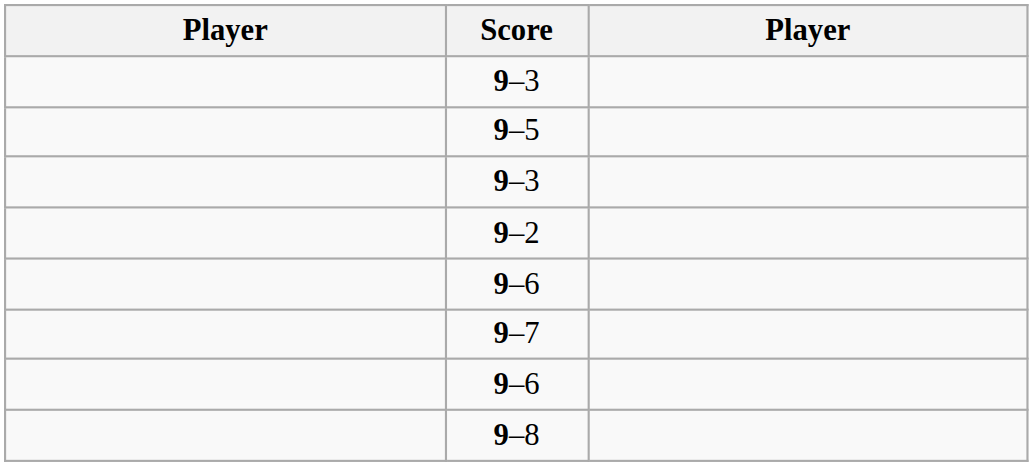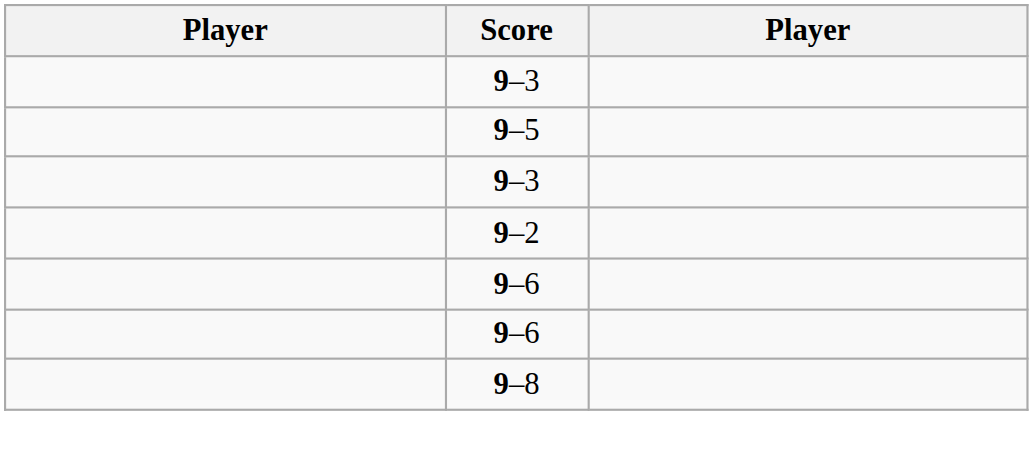- row: 9–7
